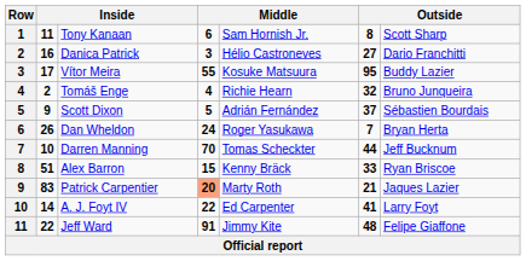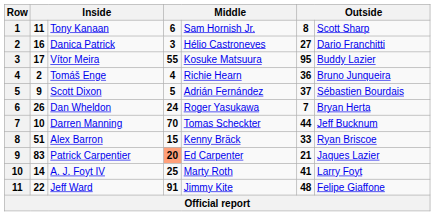Tomáš Enge | column 6: 32 -> 36
Patrick Carpentier | column 5: Marty Roth -> Ed Carpenter
A. J. Foyt IV | column 4: 22 -> 25
A. J. Foyt IV | column 5: Ed Carpenter -> Marty Roth
